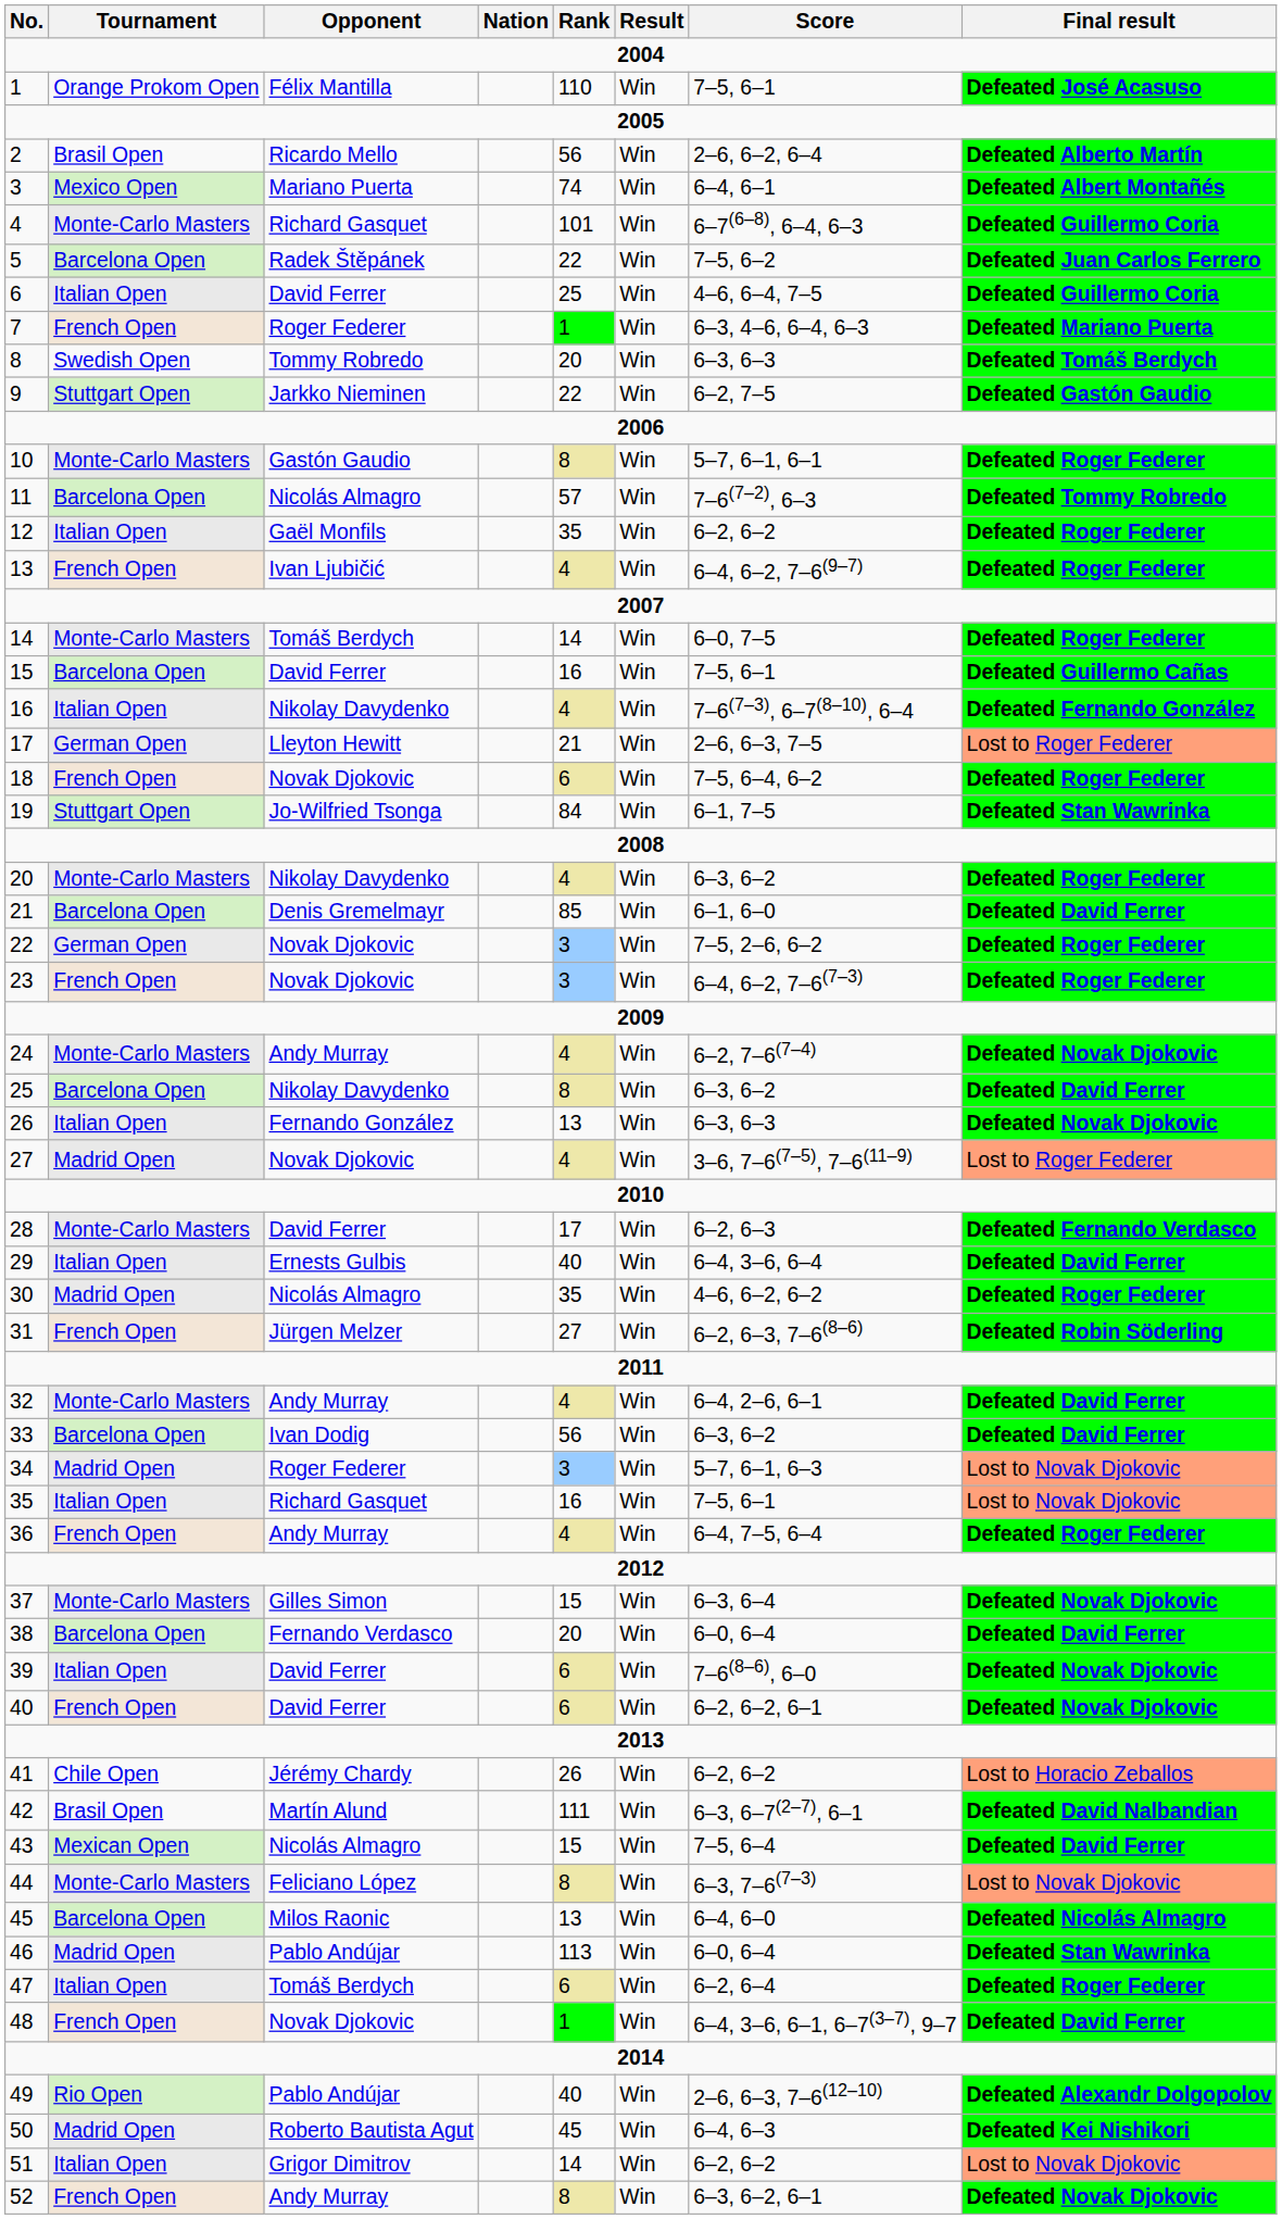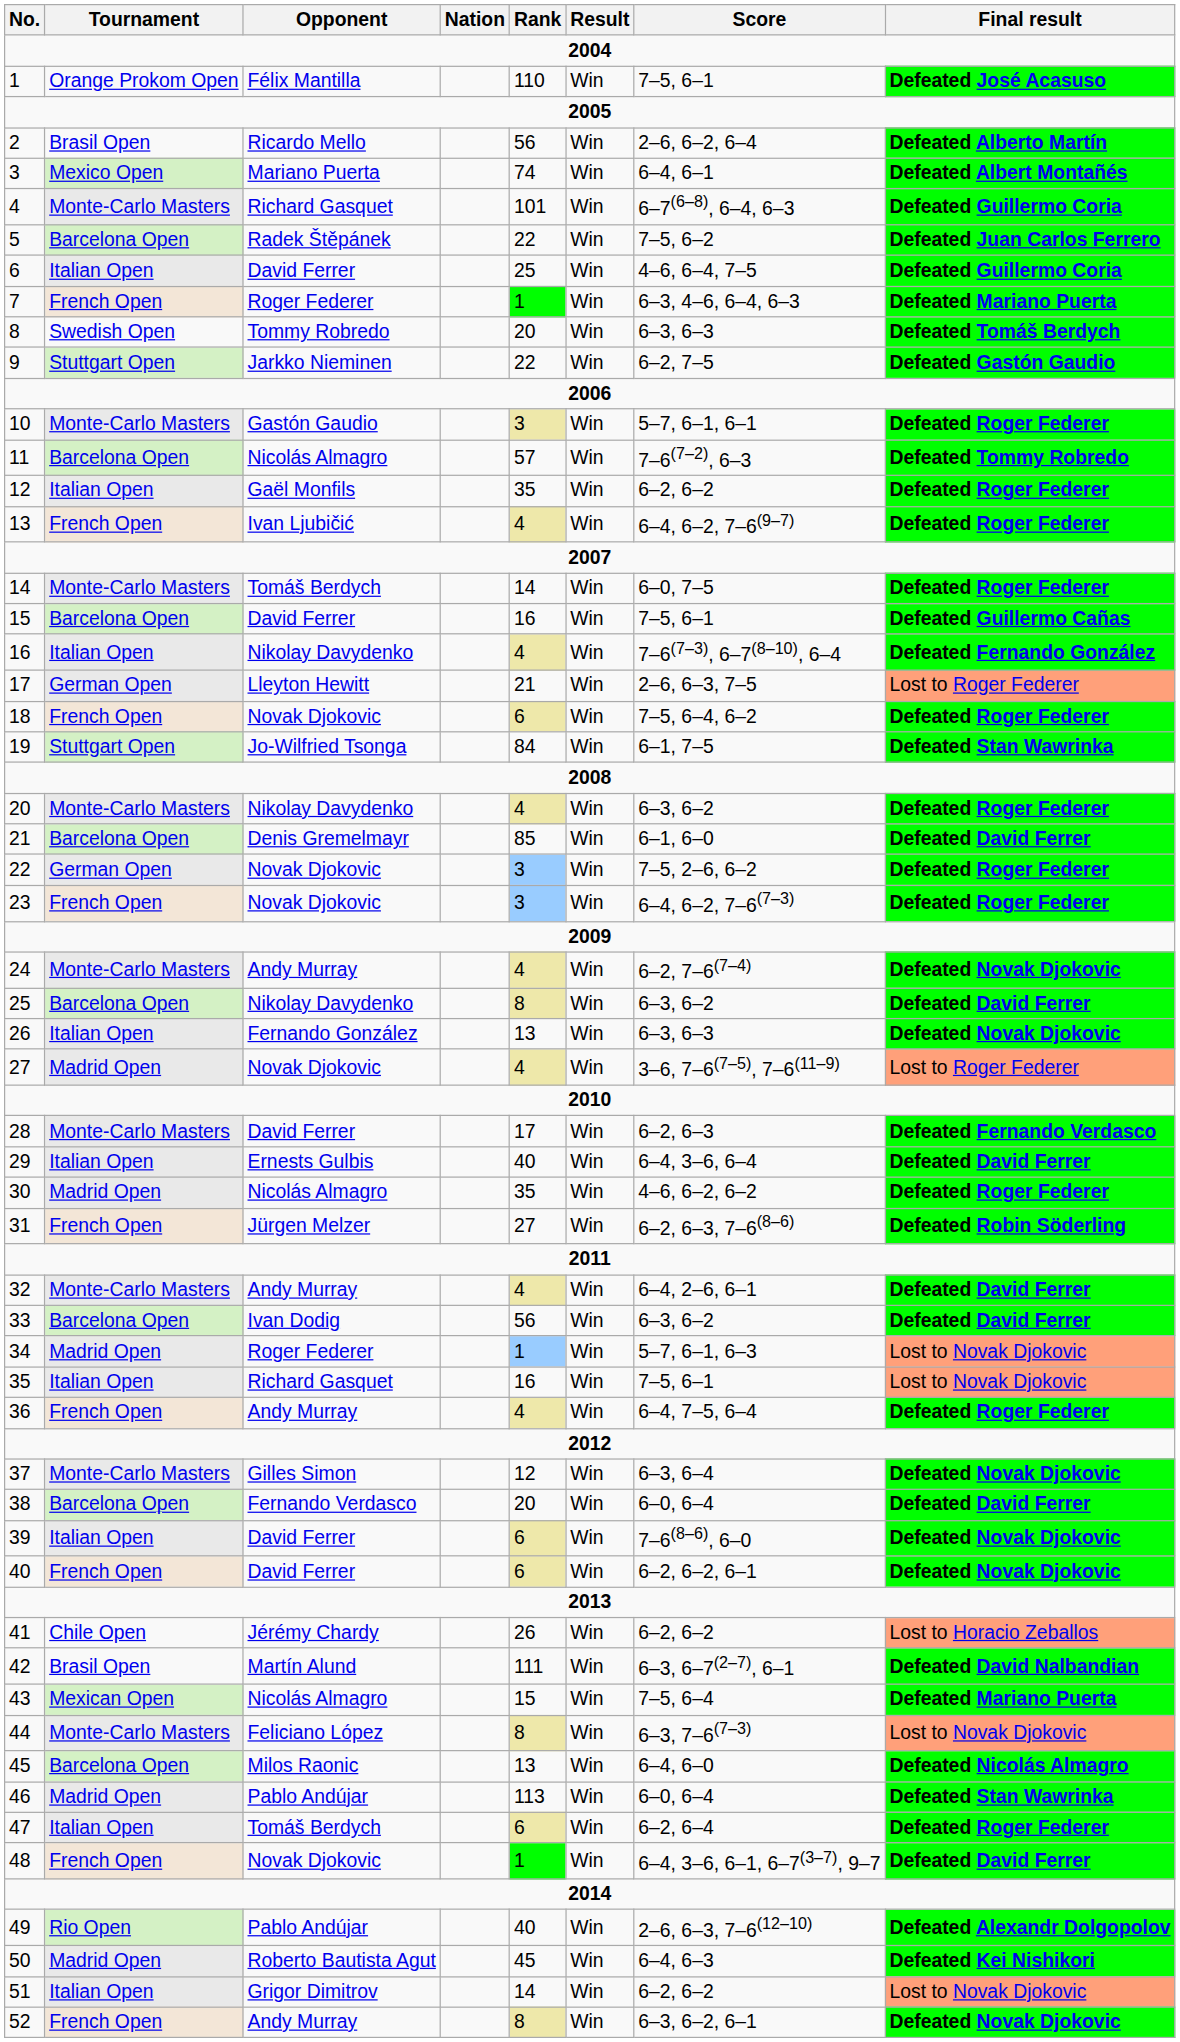10 | Rank: 8 -> 3
34 | Rank: 3 -> 1
37 | Rank: 15 -> 12
43 | Final result: Defeated David Ferrer -> Defeated Mariano Puerta
